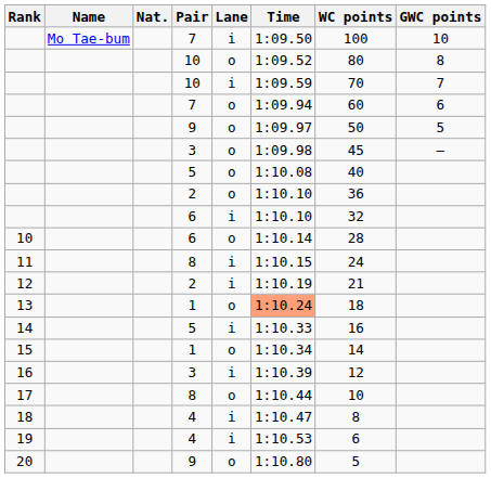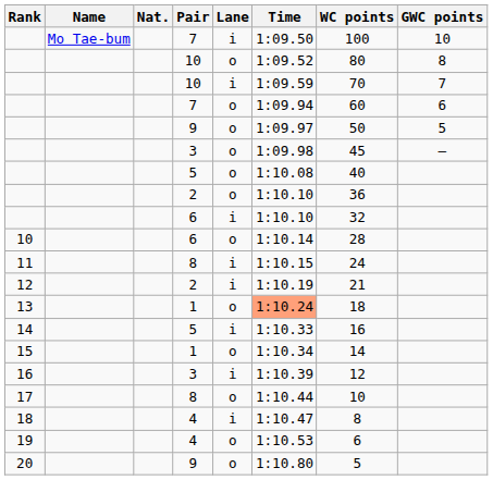19 | Lane: i -> o
